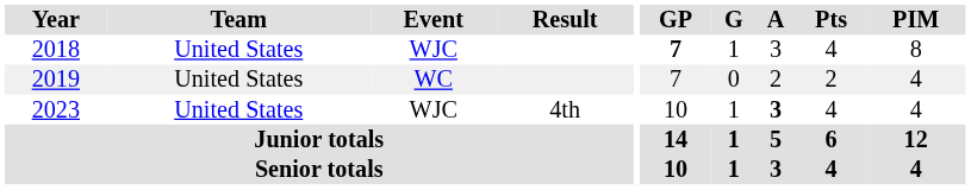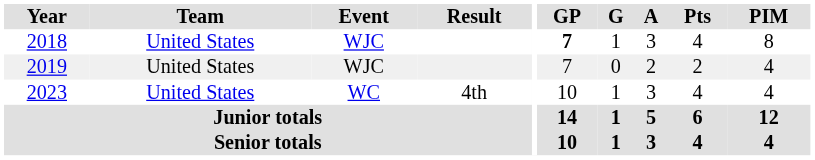2019 | Event: WC -> WJC
2023 | Event: WJC -> WC
2023 | A: bold -> normal
